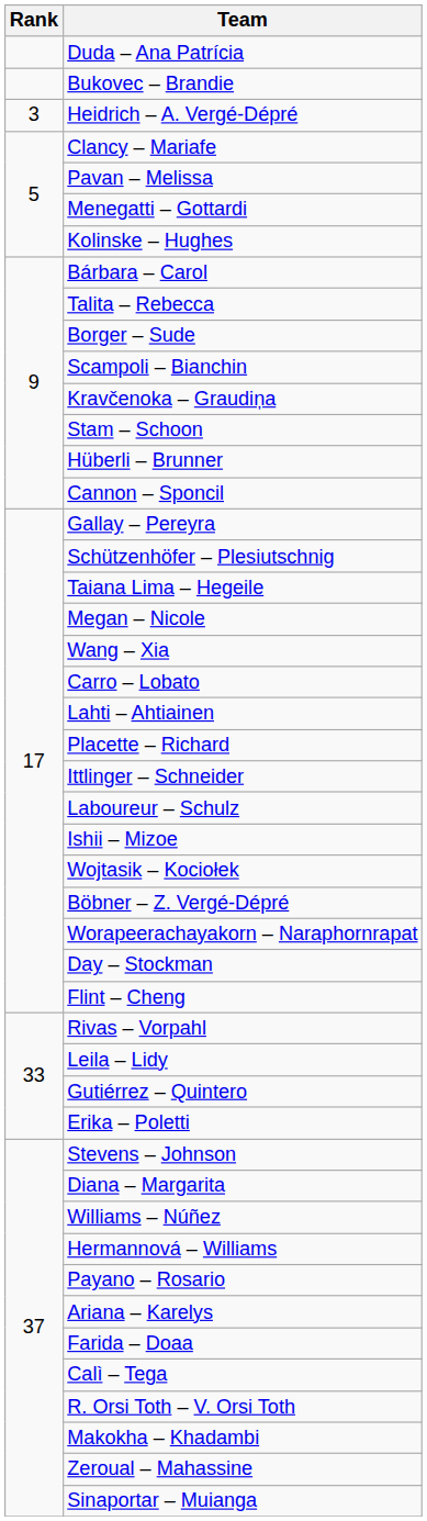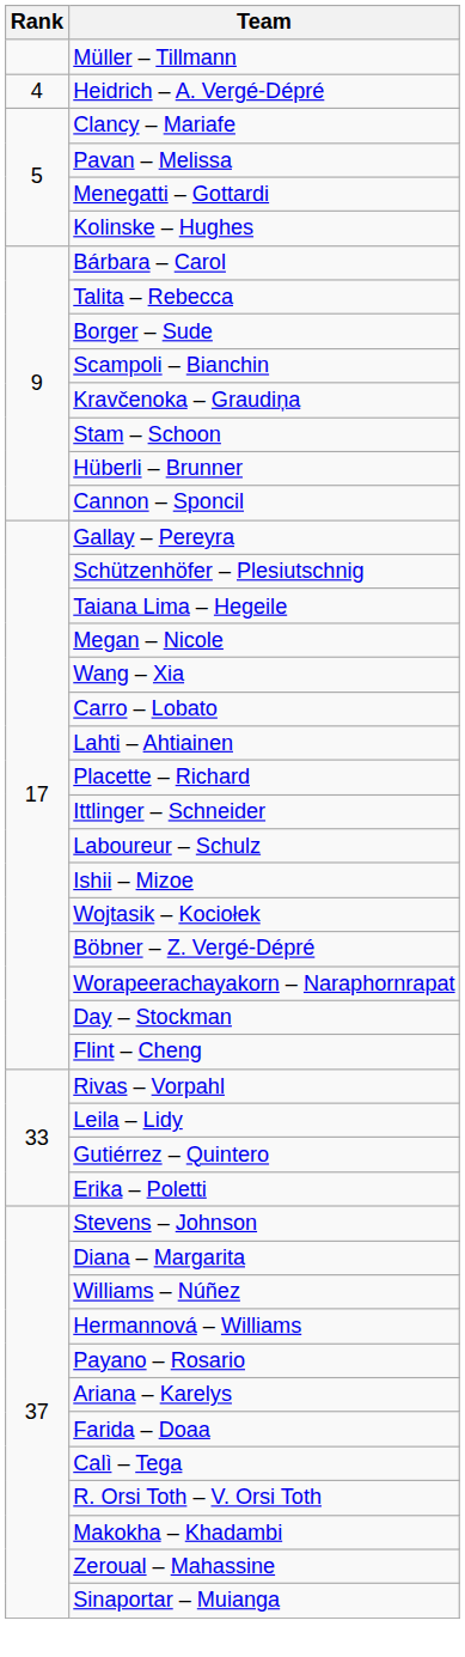- row: Duda – Ana Patrícia
- row: Bukovec – Brandie
+ row: Müller – Tillmann
Heidrich – A. Vergé-Dépré | Rank: 3 -> 4
